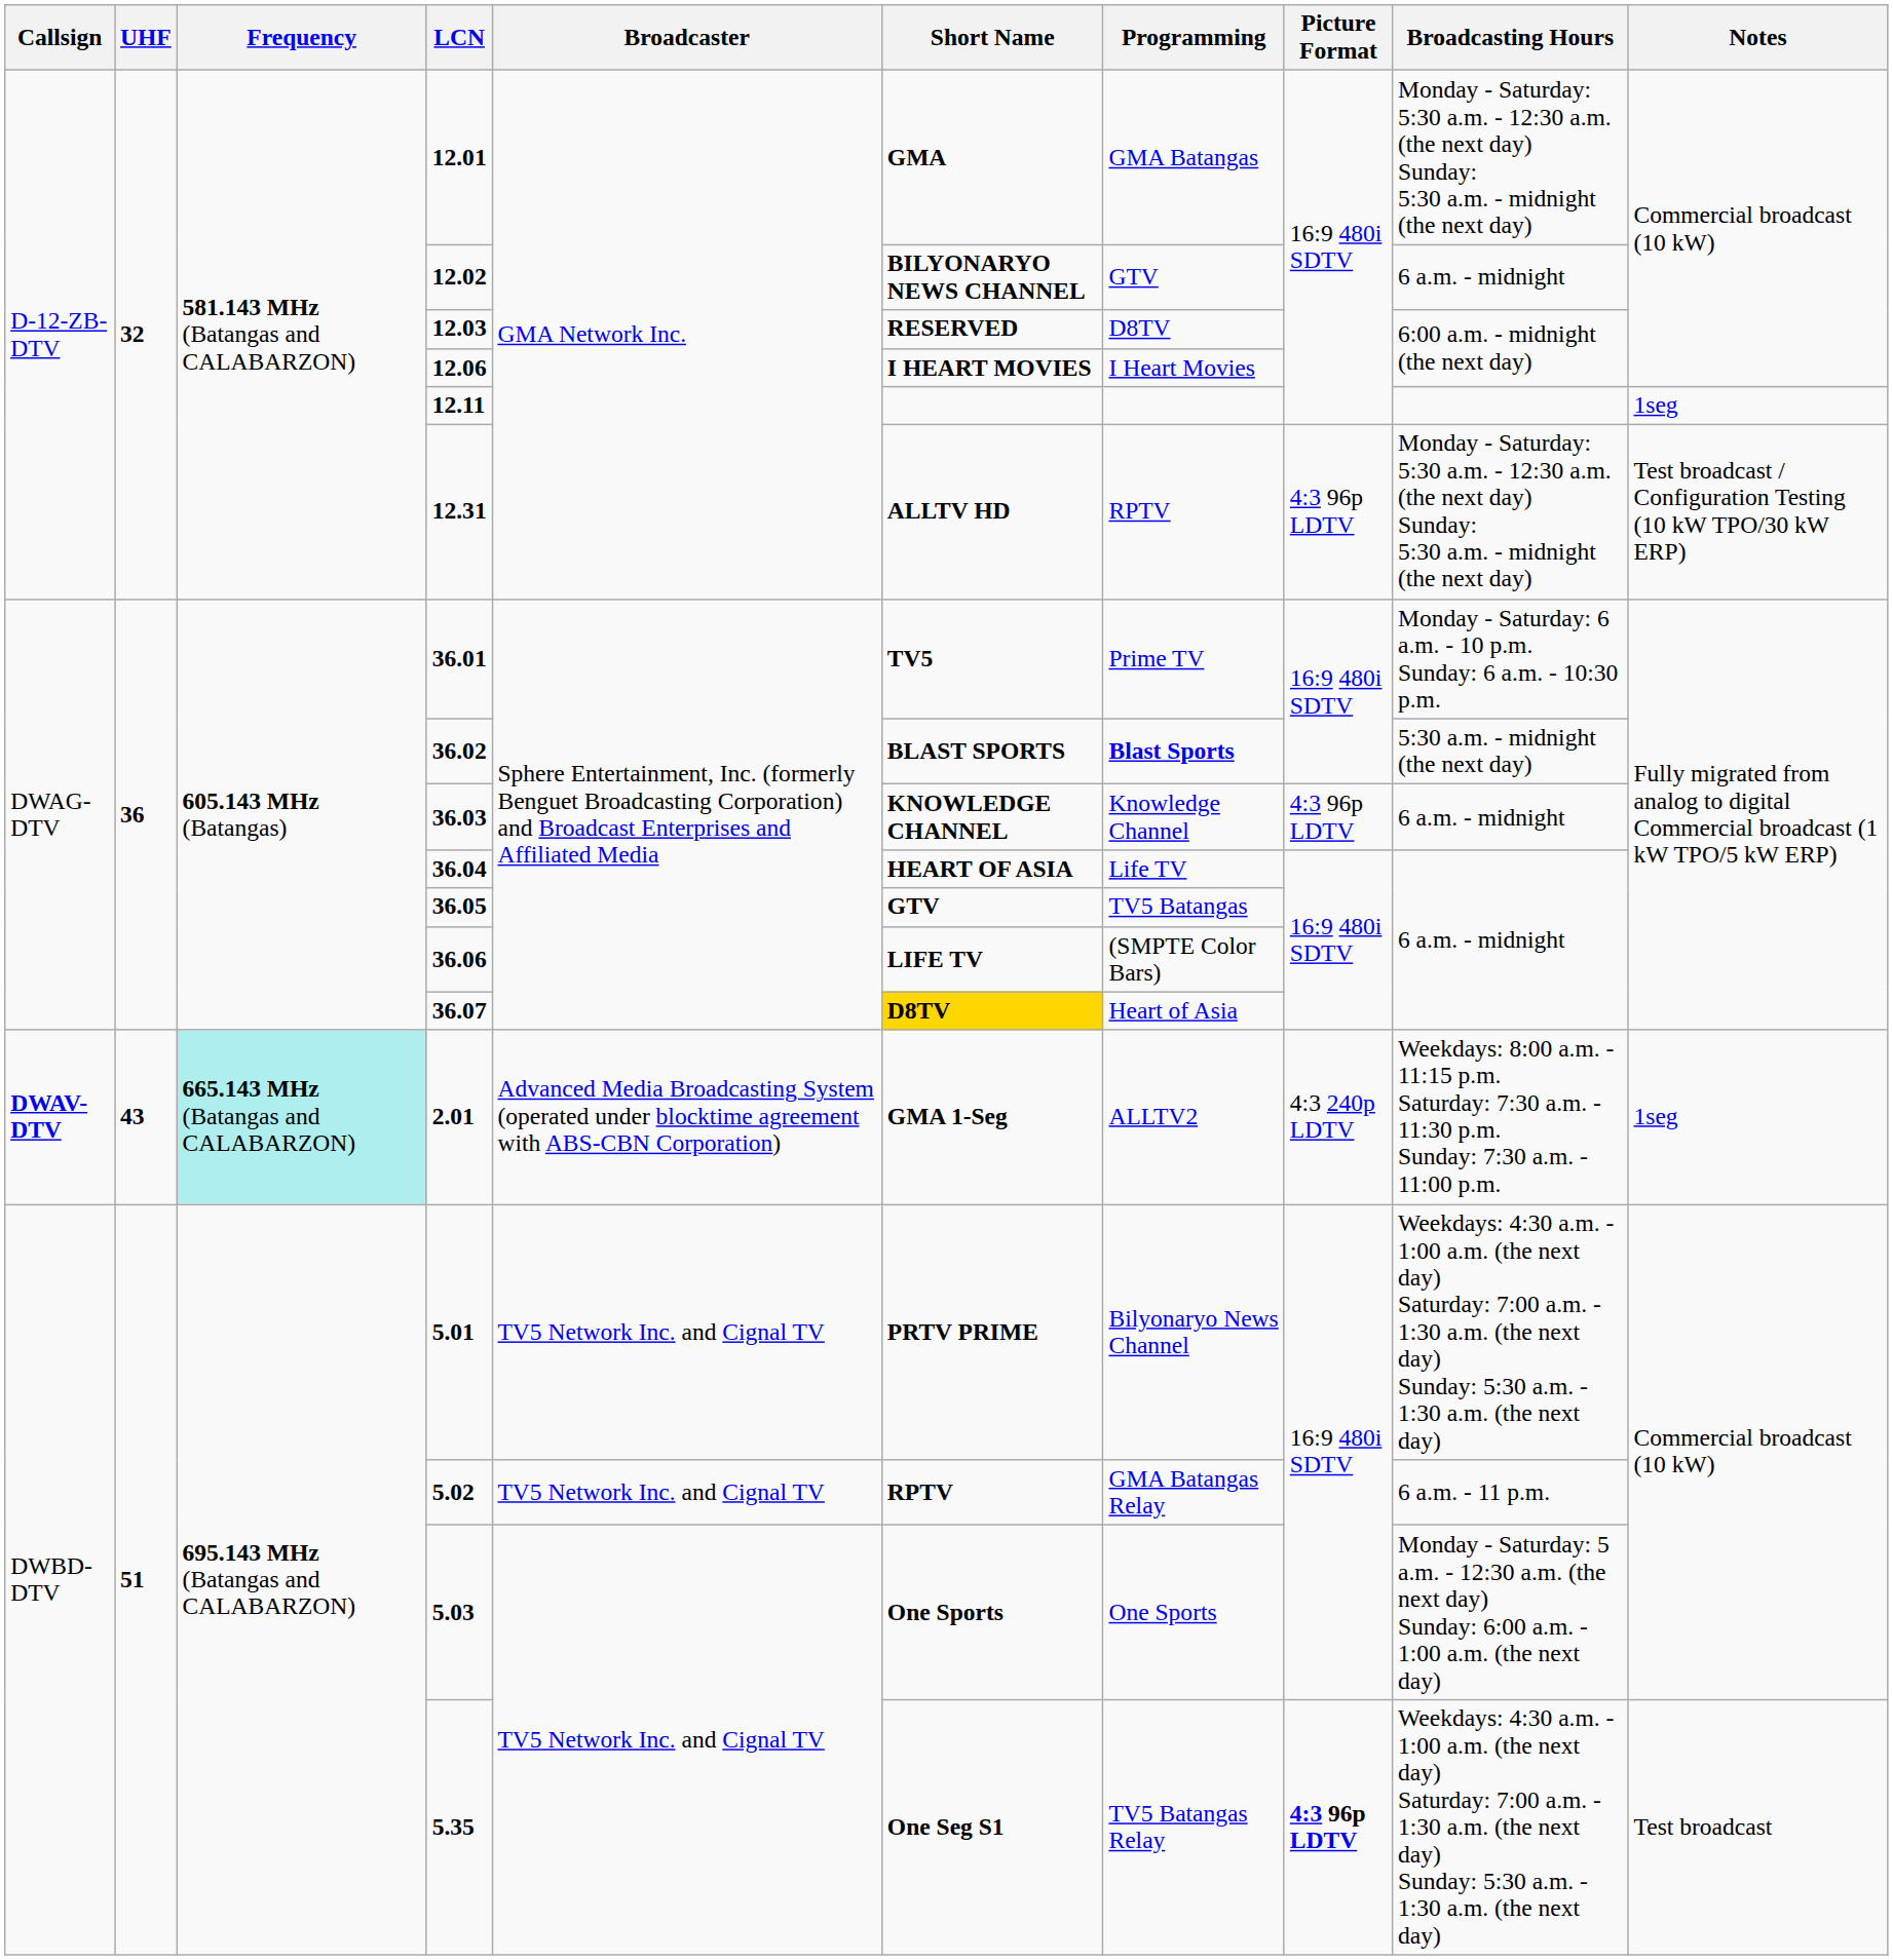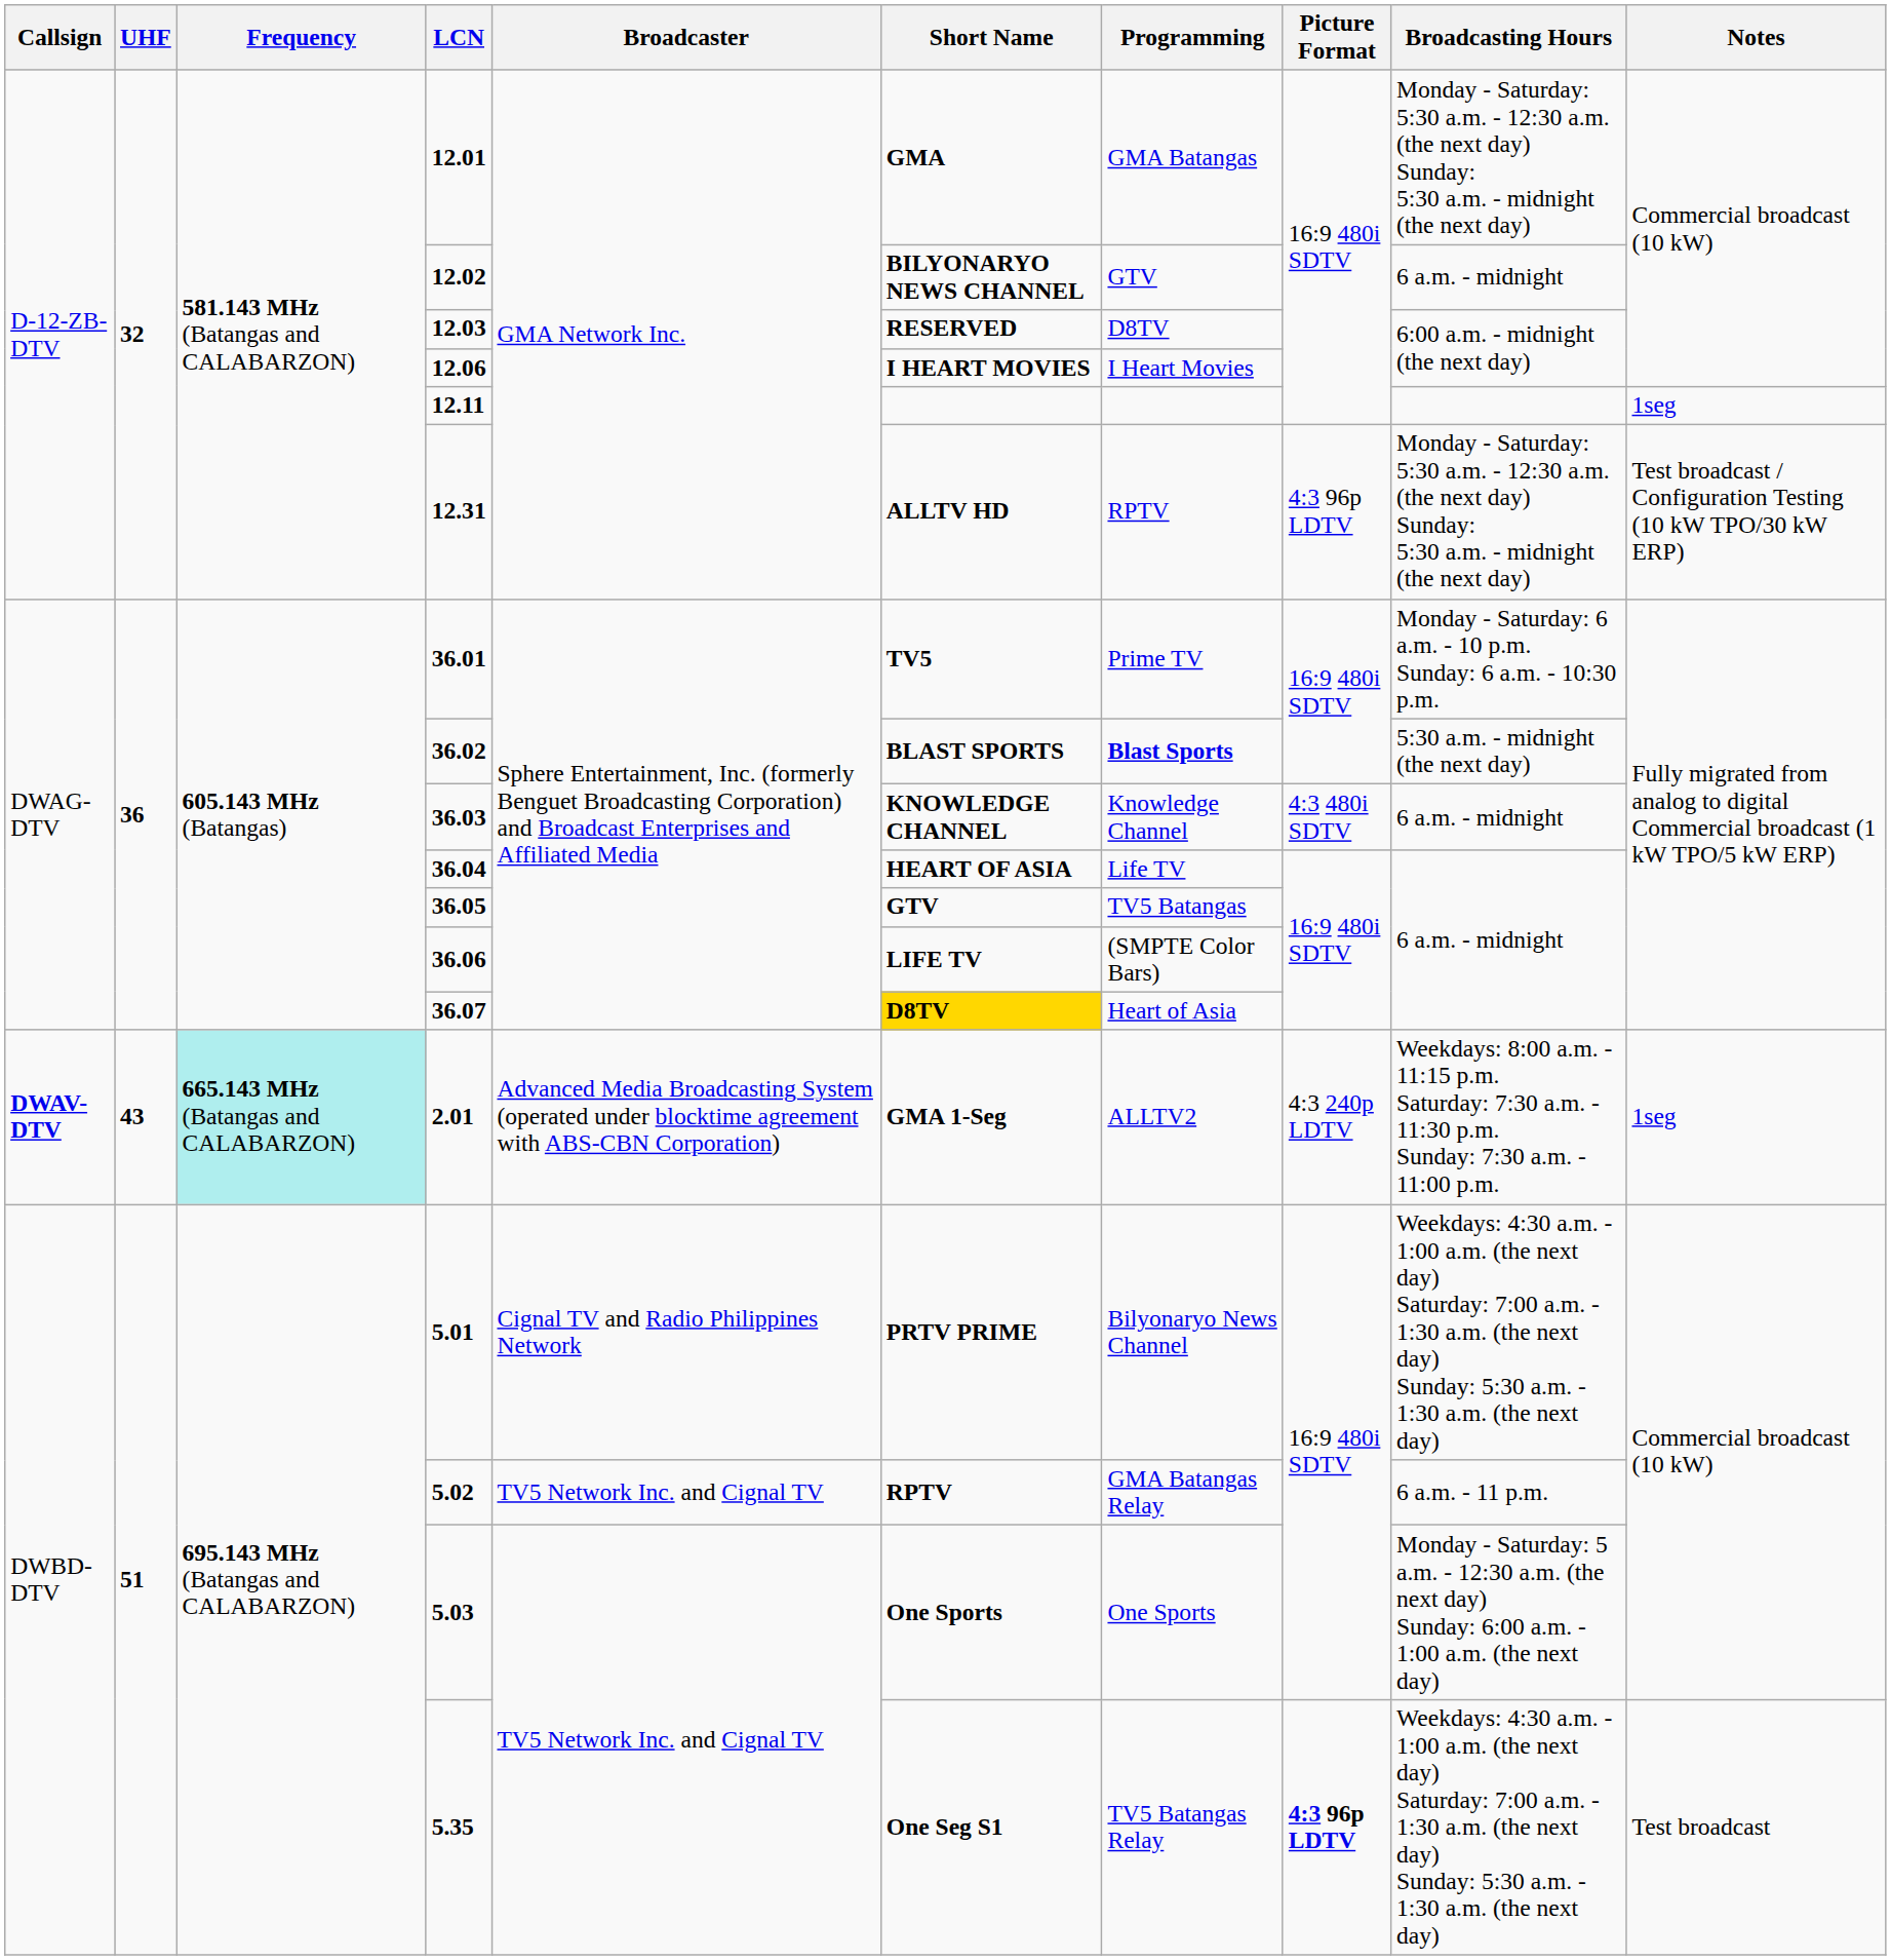36.03 | Picture Format: 4:3 96p LDTV -> 4:3 480i SDTV
5.01 | Broadcaster: TV5 Network Inc. and Cignal TV -> Cignal TV and Radio Philippines Network
